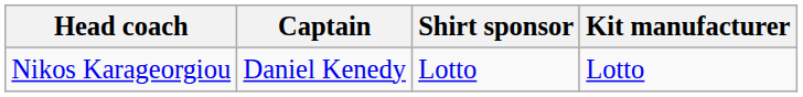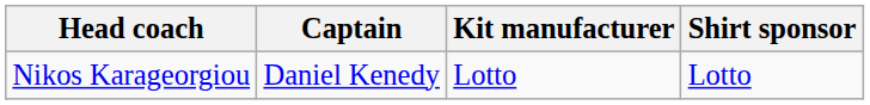columns swapped: Kit manufacturer <-> Shirt sponsor
